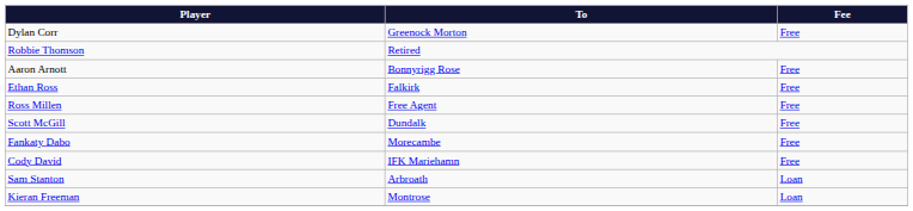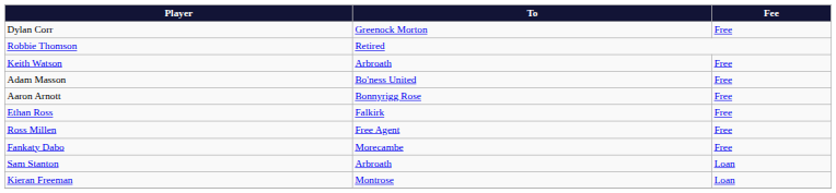+ row: Keith Watson | Arbroath | Free
+ row: Adam Masson | Bo'ness United | Free
- row: Scott McGill | Dundalk | Free
- row: Cody David | IFK Mariehamn | Free
